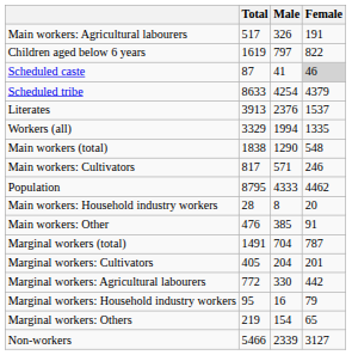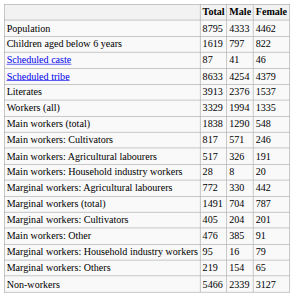rows swapped: Population <-> Main workers: Agricultural labourers
Scheduled caste | Female: lightgrey background -> no background
rows swapped: Main workers: Other <-> Marginal workers: Agricultural labourers
